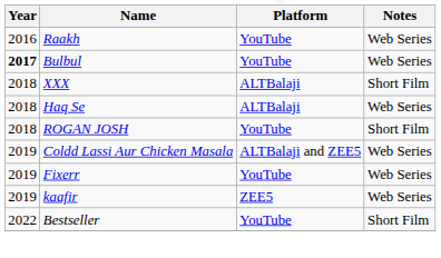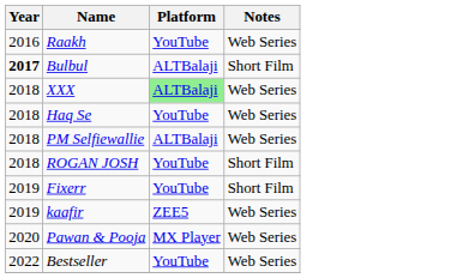Bulbul | Platform: YouTube -> ALTBalaji
Bulbul | Notes: Web Series -> Short Film
XXX | Platform: no background -> lightgreen background
XXX | Notes: Short Film -> Web Series
Haq Se | Platform: ALTBalaji -> YouTube
+ row: 2018 | PM Selfiewallie | ALTBalaji | Web Series
- row: 2019 | Coldd Lassi Aur Chicken Masala | ALTBalaji and ZEE5 | Web Series
Fixerr | Notes: Web Series -> Short Film
+ row: 2020 | Pawan & Pooja | MX Player | Web Series
Bestseller | Notes: Short Film -> Web Series
